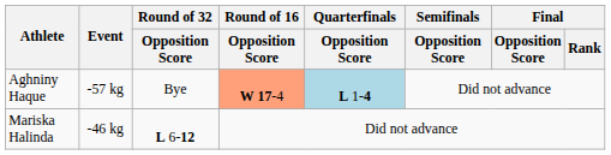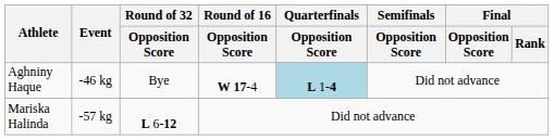Aghniny Haque | Event: -57 kg -> -46 kg
Aghniny Haque | Round of 16 / Opposition Score: lightsalmon background -> no background
Mariska Halinda | Event: -46 kg -> -57 kg
